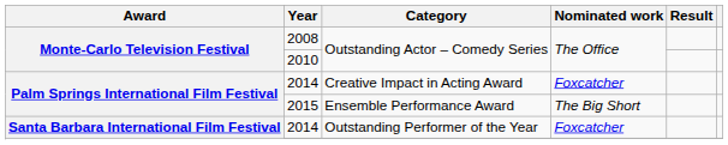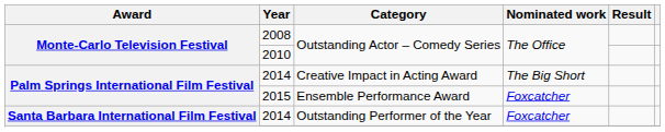2014 / Creative Impact in Acting Award | Nominated work: Foxcatcher -> The Big Short
2015 | Nominated work: The Big Short -> Foxcatcher
